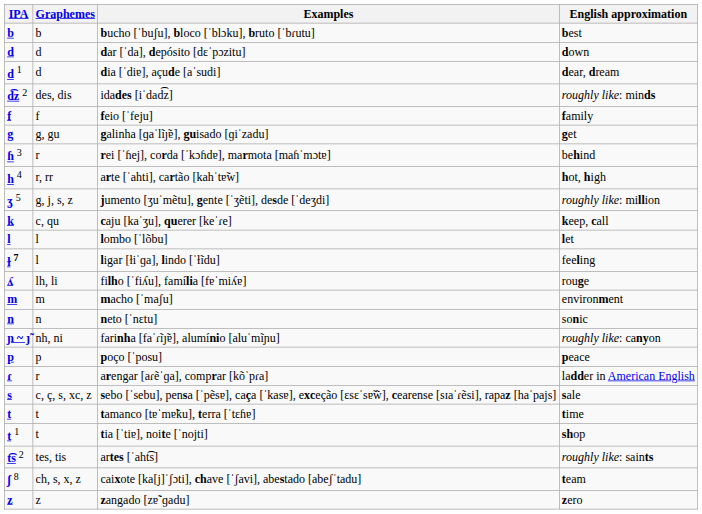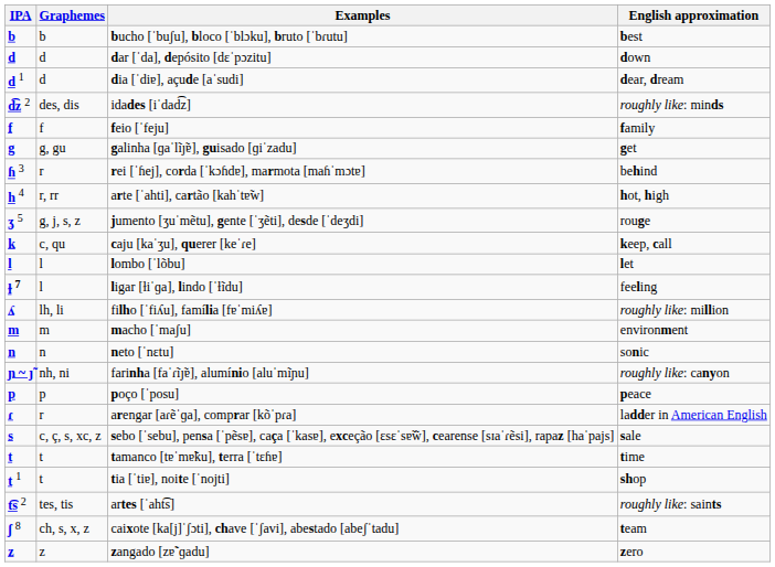jumento [ʒuˈmẽtu], gente [ˈʒẽti], desde [ˈdeʒdi] | English approximation: roughly like: million -> rouge
filho [ˈfiʎu], família [fɐˈmiʎɐ] | English approximation: rouge -> roughly like: million
